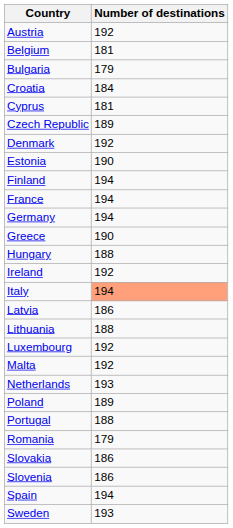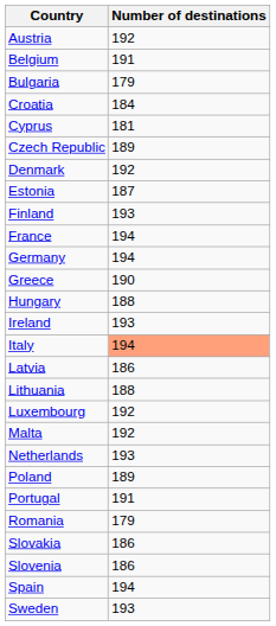Belgium | Number of destinations: 181 -> 191
Estonia | Number of destinations: 190 -> 187
Finland | Number of destinations: 194 -> 193
Ireland | Number of destinations: 192 -> 193
Portugal | Number of destinations: 188 -> 191
